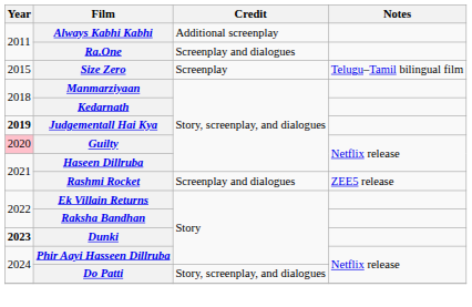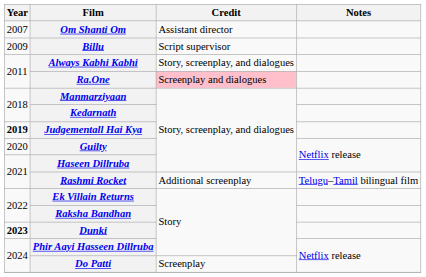+ row: 2007 | Om Shanti Om | Assistant director
+ row: 2009 | Billu | Script supervisor
Always Kabhi Kabhi | Credit: Additional screenplay -> Story, screenplay, and dialogues
Ra.One | Credit: no background -> pink background
- row: 2015 | Size Zero | Screenplay | Telugu–Tamil bilingual film
Guilty | Year: pink background -> no background
Rashmi Rocket | Credit: Screenplay and dialogues -> Additional screenplay
Rashmi Rocket | Notes: ZEE5 release -> Telugu–Tamil bilingual film
Do Patti | Credit: Story, screenplay, and dialogues -> Screenplay
